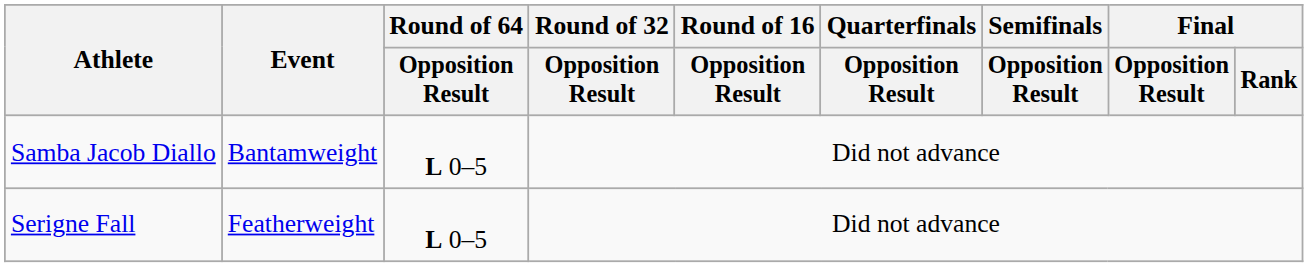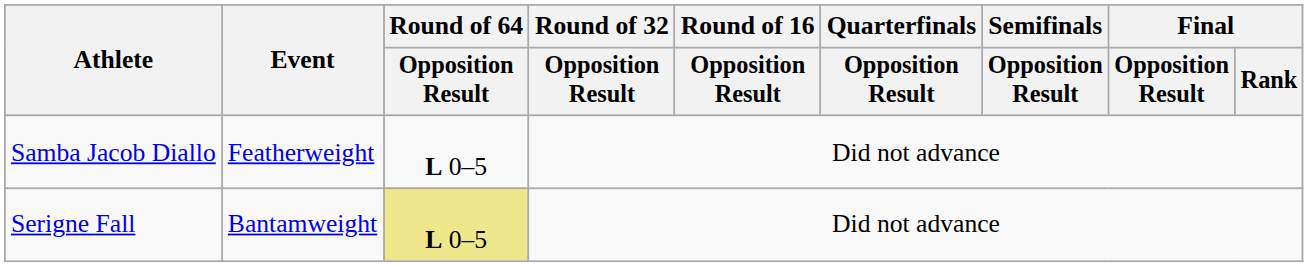Samba Jacob Diallo | Event: Bantamweight -> Featherweight
Serigne Fall | Event: Featherweight -> Bantamweight
Serigne Fall | Round of 64 / Opposition Result: no background -> khaki background
